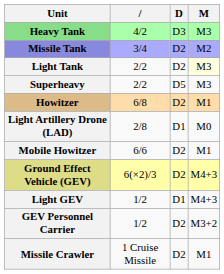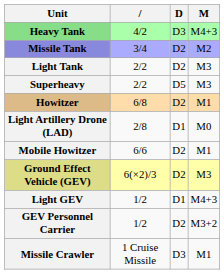Heavy Tank | M: M3 -> M4+3
Light Tank | M: lightyellow background -> no background
Ground Effect Vehicle (GEV) | M: M4+3 -> M3
Missile Crawler | D: D2 -> D3
